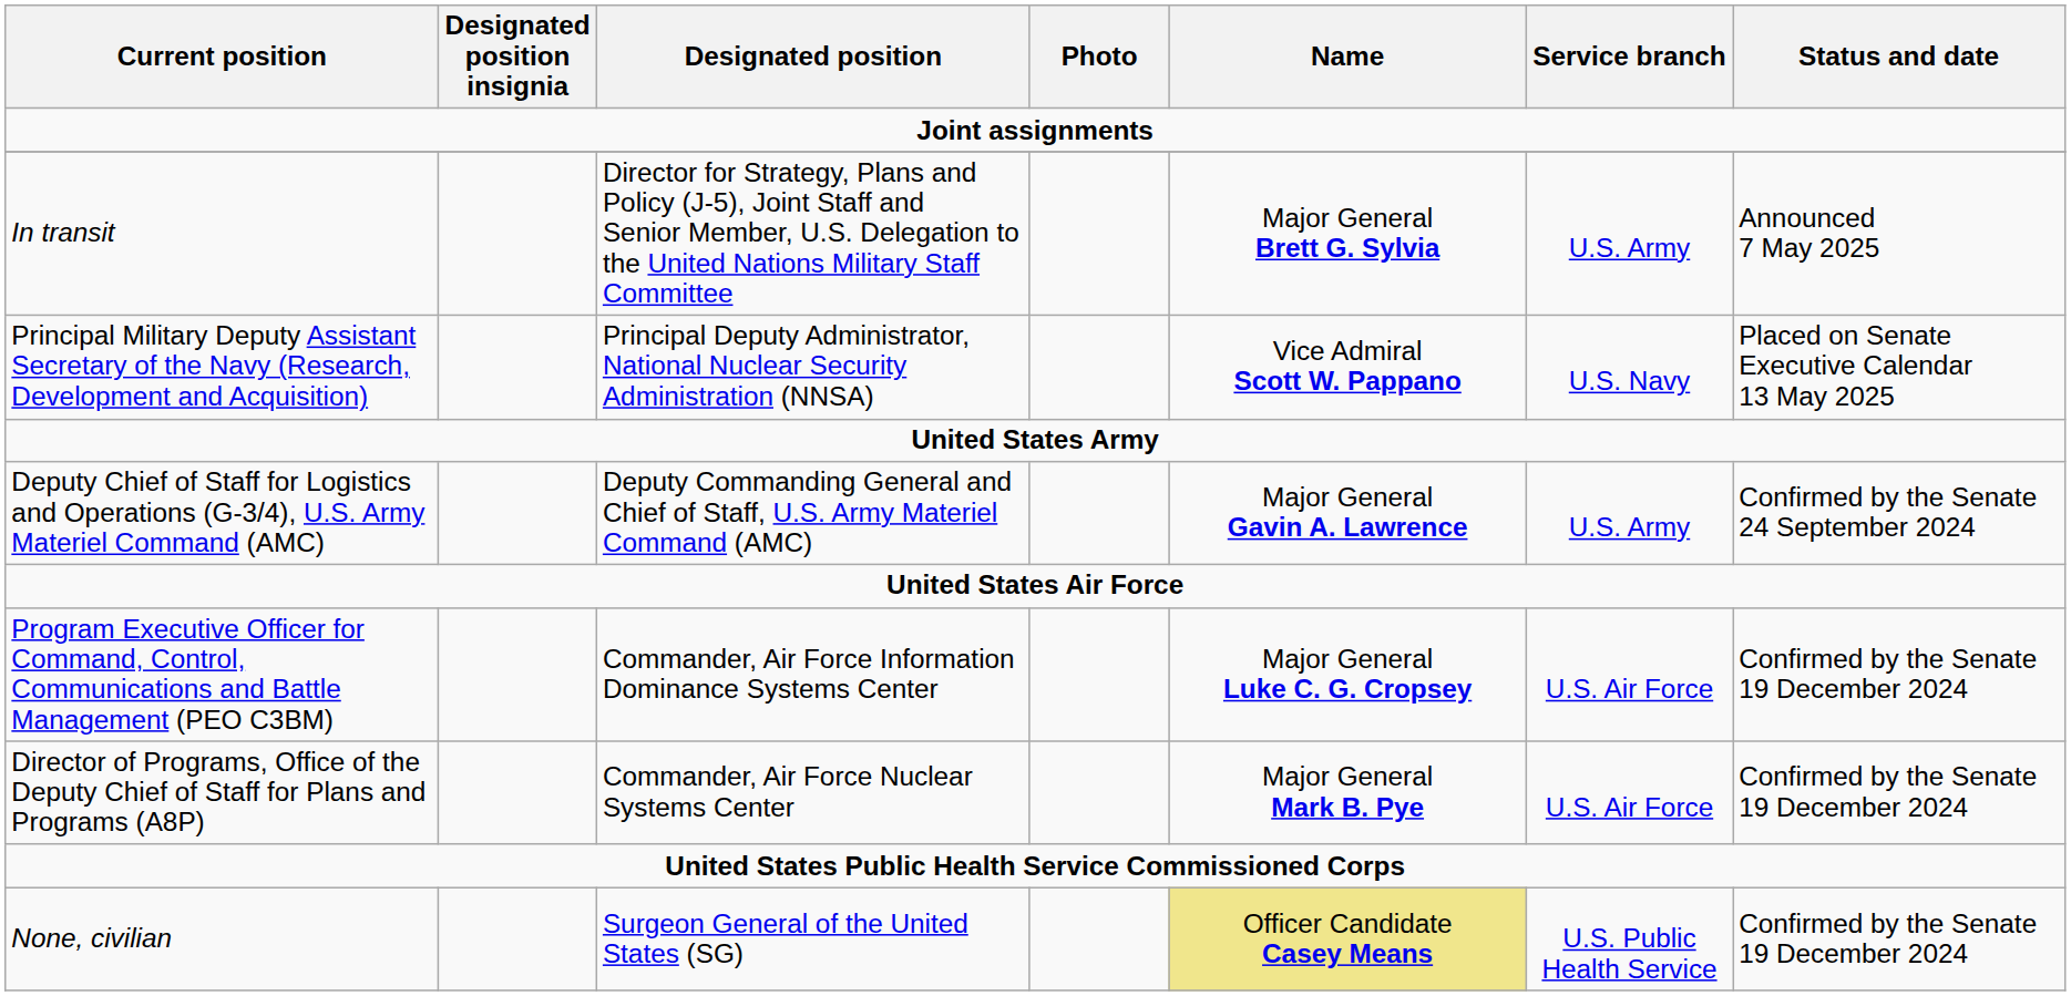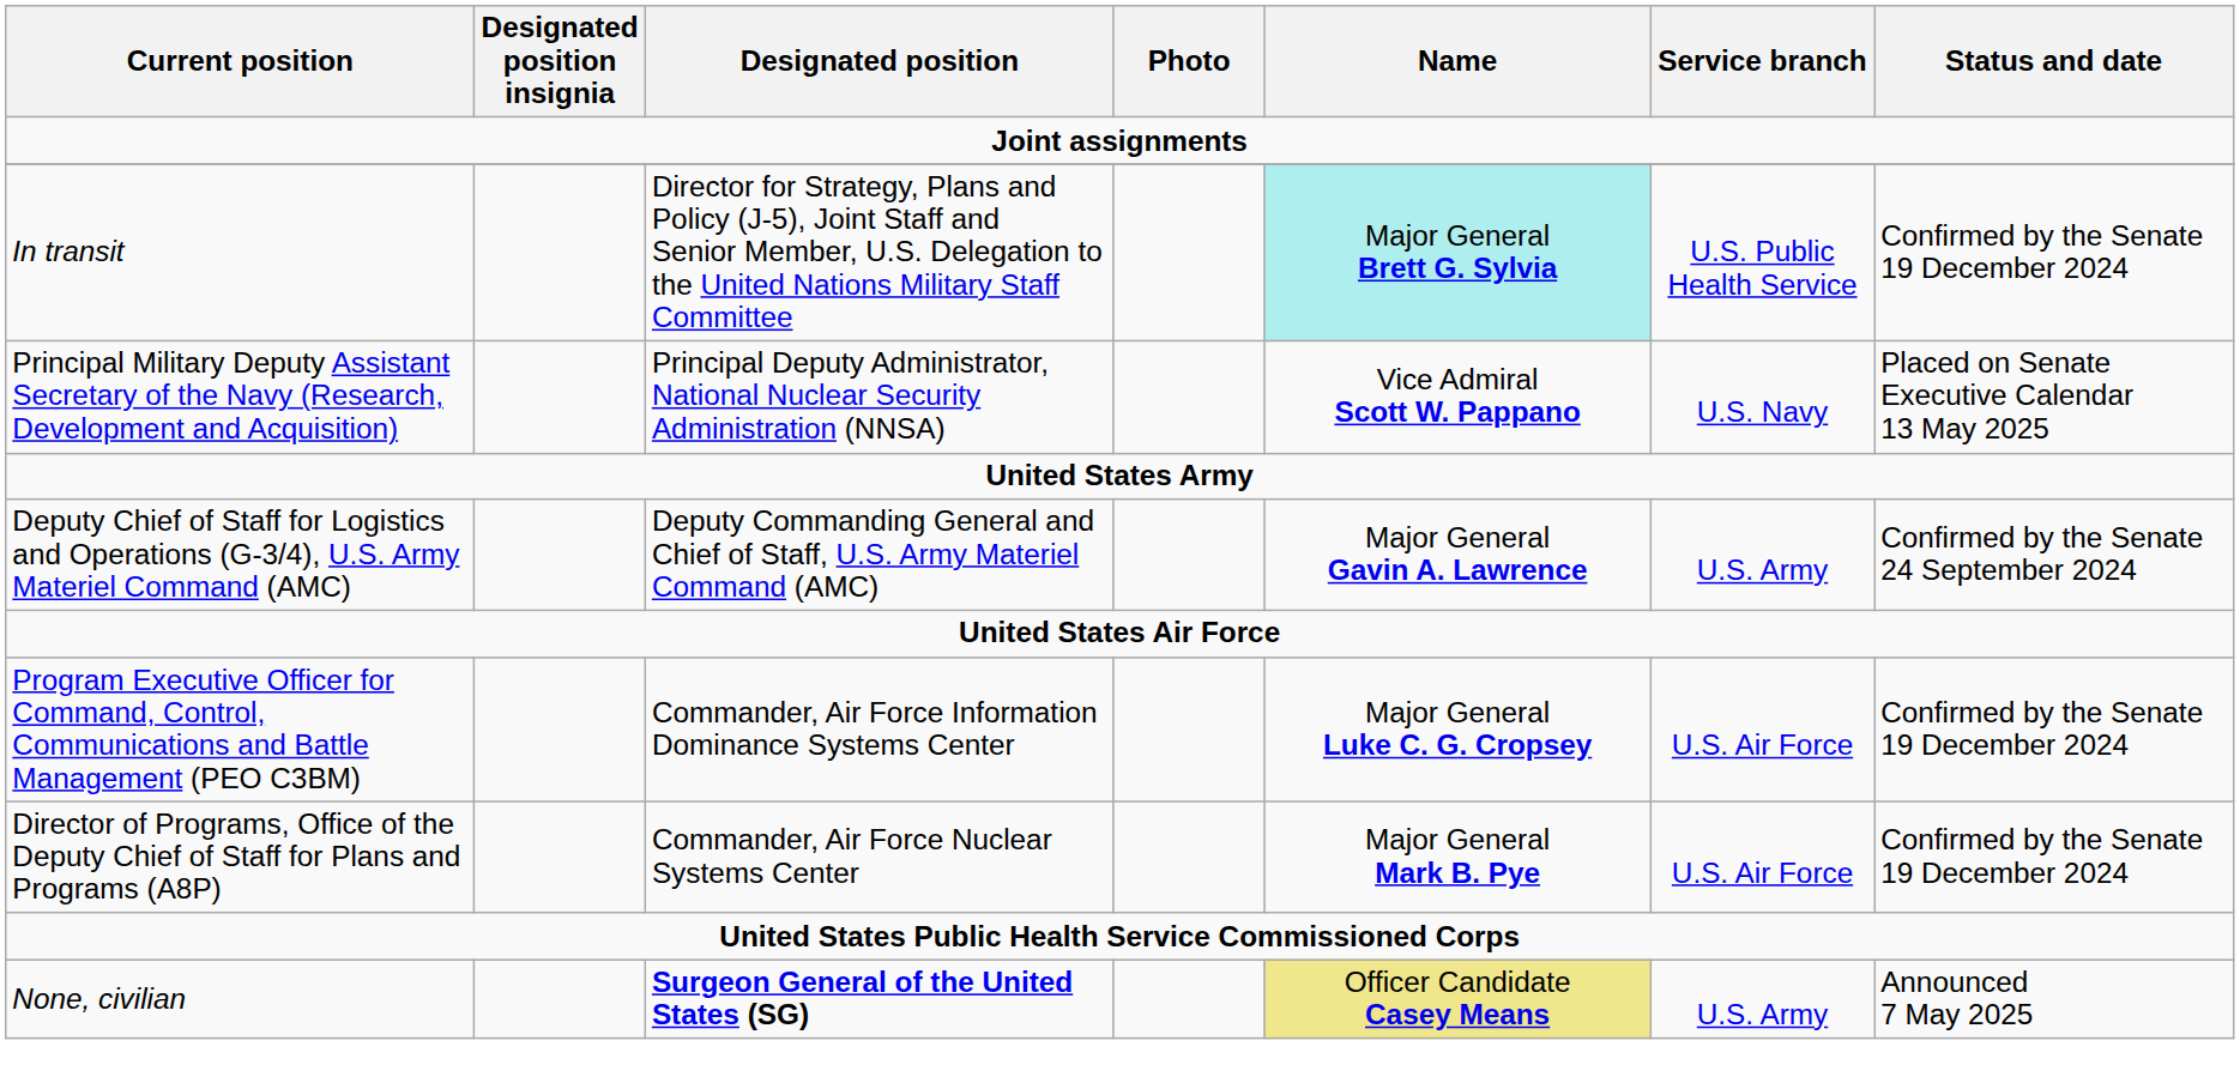In transit | Name: no background -> paleturquoise background
In transit | Service branch: U.S. Army -> U.S. Public Health Service
In transit | Status and date: Announced 7 May 2025 -> Confirmed by the Senate 19 December 2024
None, civilian | Designated position: normal -> bold
None, civilian | Service branch: U.S. Public Health Service -> U.S. Army
None, civilian | Status and date: Confirmed by the Senate 19 December 2024 -> Announced 7 May 2025
